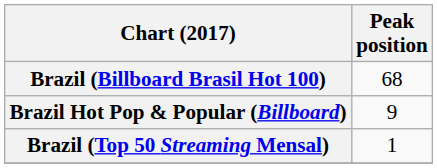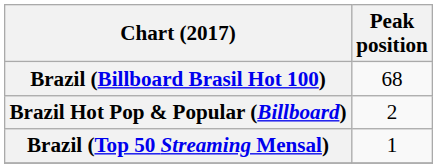Brazil Hot Pop & Popular (Billboard) | Peak position: 9 -> 2
